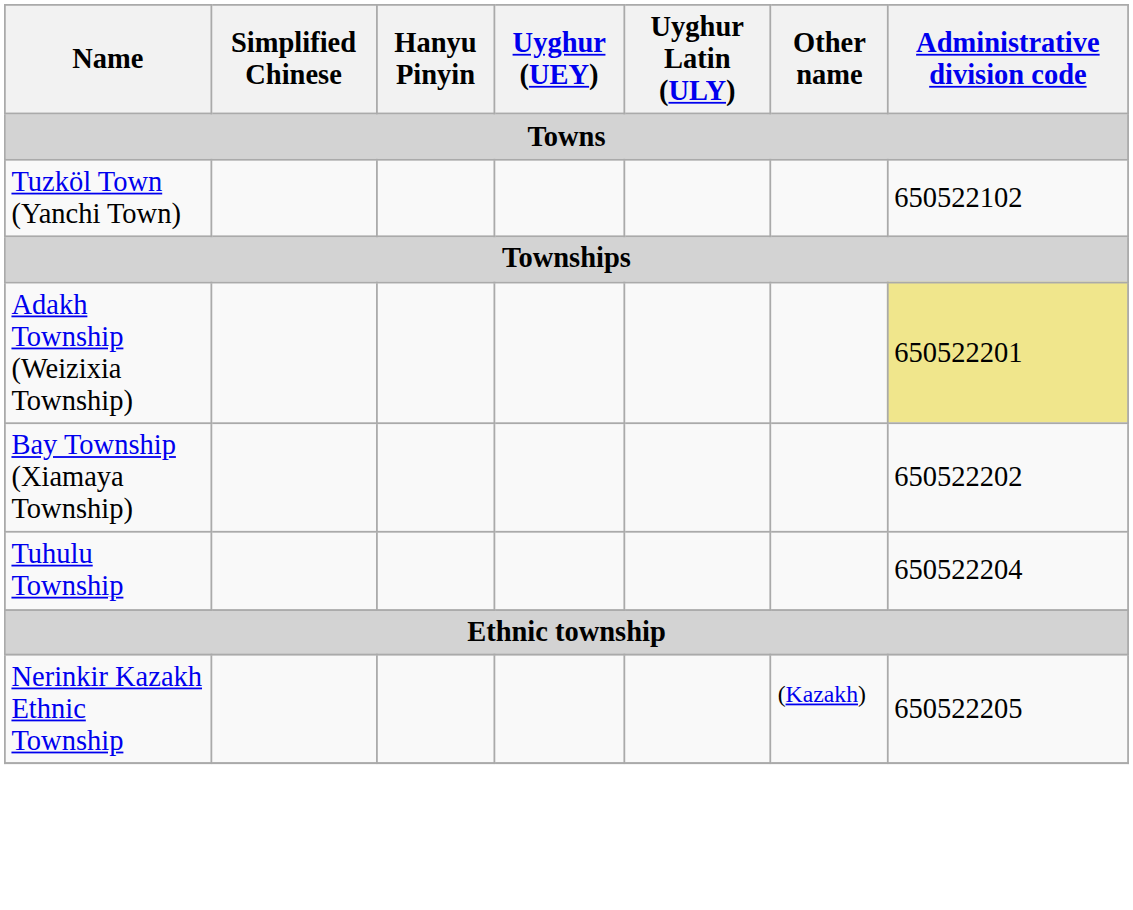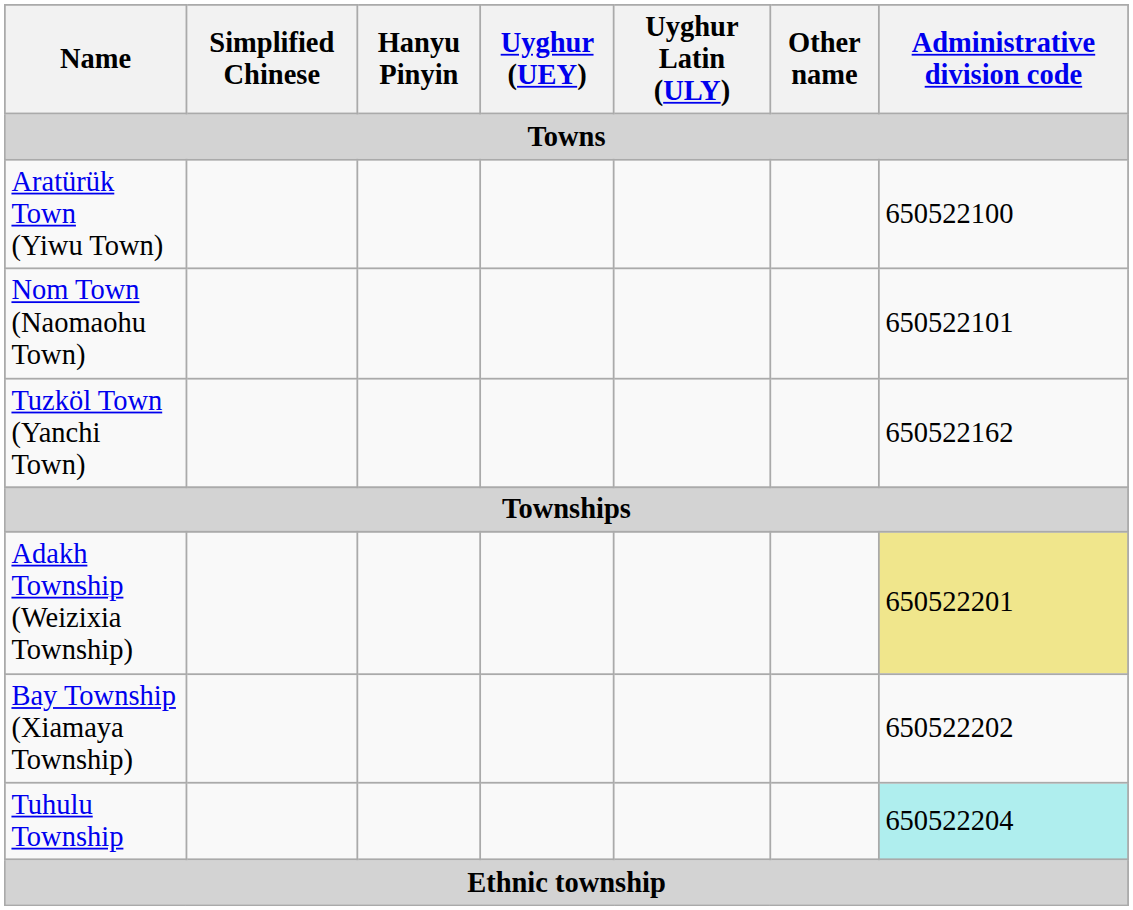+ row: Aratürük Town (Yiwu Town) | 650522100
+ row: Nom Town (Naomaohu Town) | 650522101
Tuzköl Town (Yanchi Town) | Administrative division code: 650522102 -> 650522162
Tuhulu Township | Administrative division code: no background -> paleturquoise background
- row: Nerinkir Kazakh Ethnic Township | (Kazakh) | 650522205
